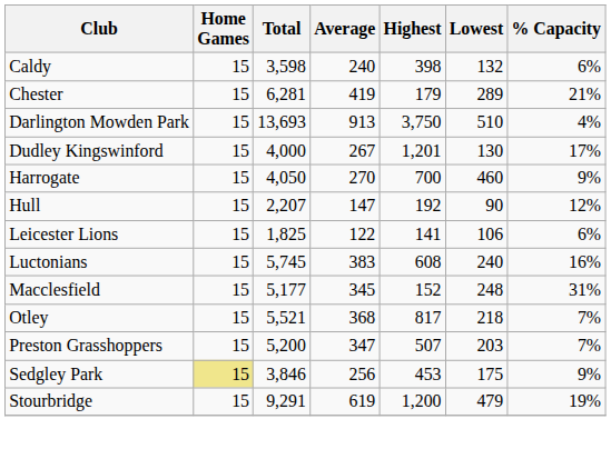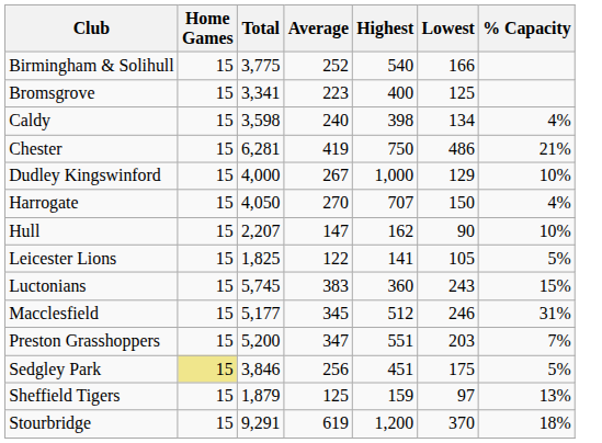+ row: Birmingham & Solihull | 15 | 3,775 | 252 | 540 | 166
+ row: Bromsgrove | 15 | 3,341 | 223 | 400 | 125
Caldy | Lowest: 132 -> 134
Caldy | % Capacity: 6% -> 4%
Chester | Highest: 179 -> 750
Chester | Lowest: 289 -> 486
- row: Darlington Mowden Park | 15 | 13,693 | 913 | 3,750 | 510 | 4%
Dudley Kingswinford | Highest: 1,201 -> 1,000
Dudley Kingswinford | Lowest: 130 -> 129
Dudley Kingswinford | % Capacity: 17% -> 10%
Harrogate | Highest: 700 -> 707
Harrogate | Lowest: 460 -> 150
Harrogate | % Capacity: 9% -> 4%
Hull | Highest: 192 -> 162
Hull | % Capacity: 12% -> 10%
Leicester Lions | Lowest: 106 -> 105
Leicester Lions | % Capacity: 6% -> 5%
Luctonians | Highest: 608 -> 360
Luctonians | Lowest: 240 -> 243
Luctonians | % Capacity: 16% -> 15%
Macclesfield | Highest: 152 -> 512
Macclesfield | Lowest: 248 -> 246
- row: Otley | 15 | 5,521 | 368 | 817 | 218 | 7%
Preston Grasshoppers | Highest: 507 -> 551
Sedgley Park | Highest: 453 -> 451
Sedgley Park | % Capacity: 9% -> 5%
+ row: Sheffield Tigers | 15 | 1,879 | 125 | 159 | 97 | 13%
Stourbridge | Lowest: 479 -> 370
Stourbridge | % Capacity: 19% -> 18%
